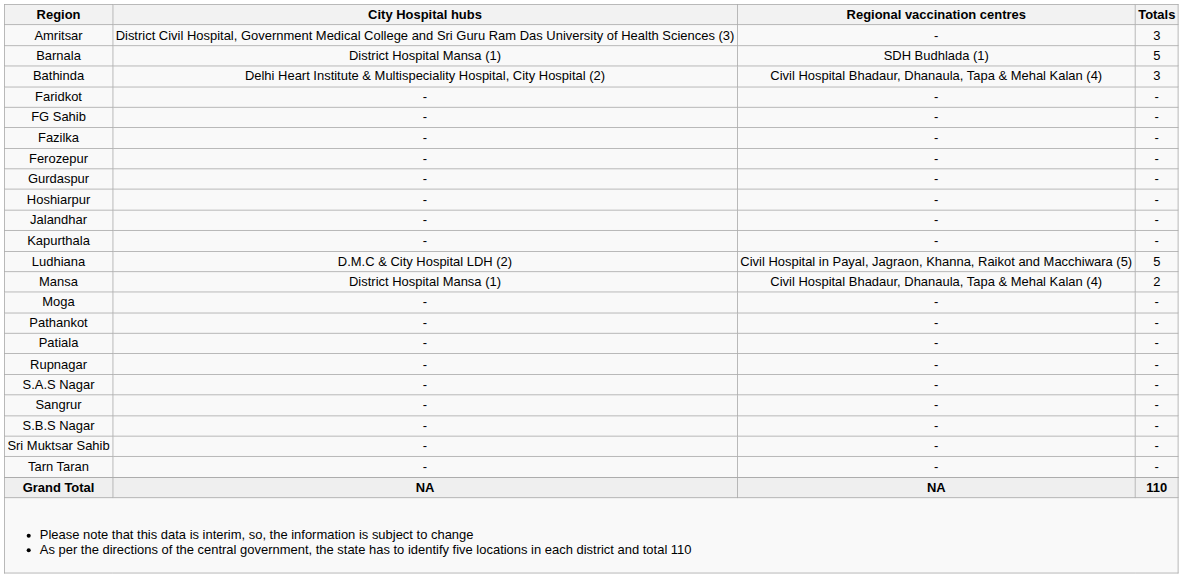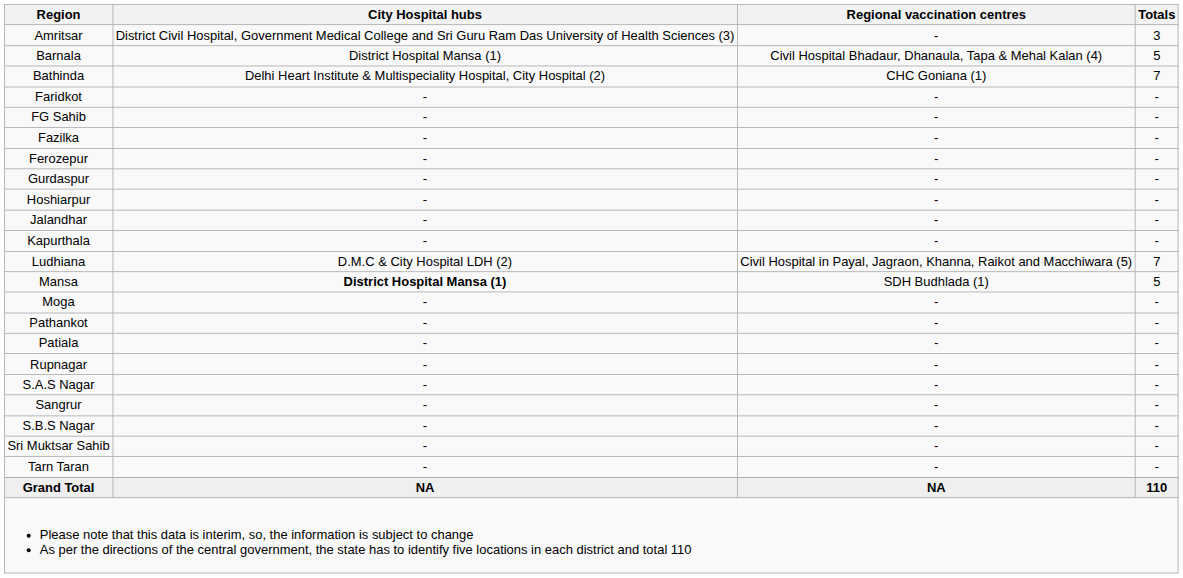Barnala | Regional vaccination centres: SDH Budhlada (1) -> Civil Hospital Bhadaur, Dhanaula, Tapa & Mehal Kalan (4)
Bathinda | Regional vaccination centres: Civil Hospital Bhadaur, Dhanaula, Tapa & Mehal Kalan (4) -> CHC Goniana (1)
Bathinda | Totals: 3 -> 7
Ludhiana | Totals: 5 -> 7
Mansa | City Hospital hubs: normal -> bold
Mansa | Regional vaccination centres: Civil Hospital Bhadaur, Dhanaula, Tapa & Mehal Kalan (4) -> SDH Budhlada (1)
Mansa | Totals: 2 -> 5
